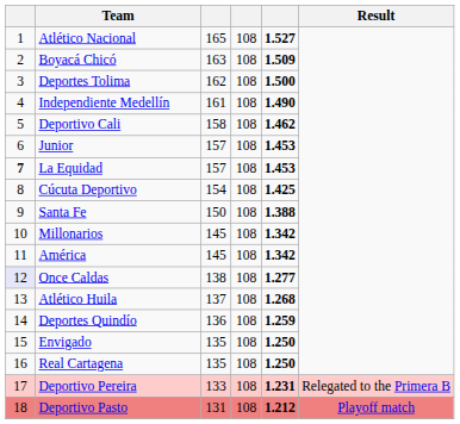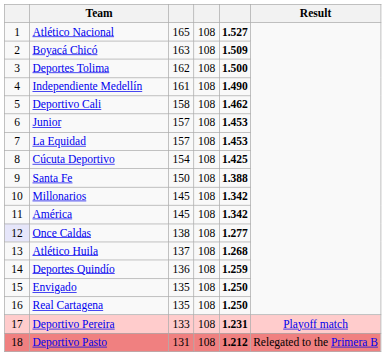La Equidad | column 1: bold -> normal
Deportivo Pereira | Result: Relegated to the Primera B -> Playoff match
Deportivo Pasto | Result: Playoff match -> Relegated to the Primera B
